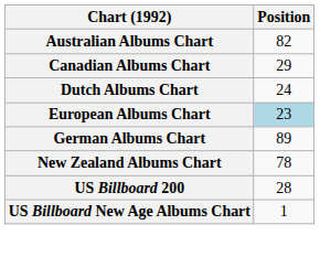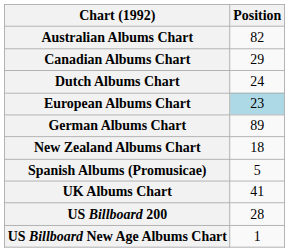New Zealand Albums Chart | Position: 78 -> 18
+ row: Spanish Albums (Promusicae) | 5
+ row: UK Albums Chart | 41
